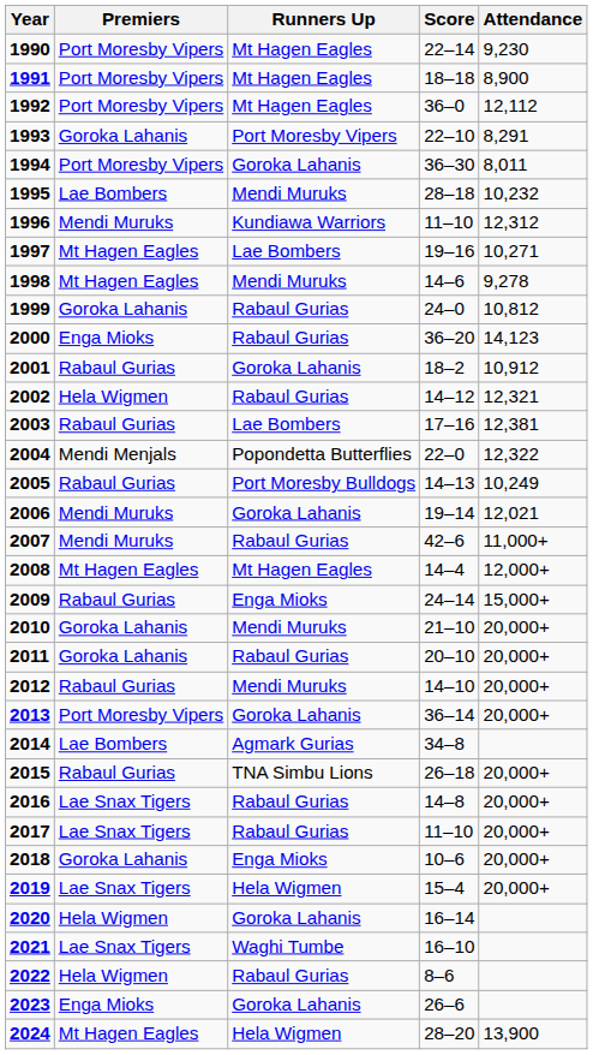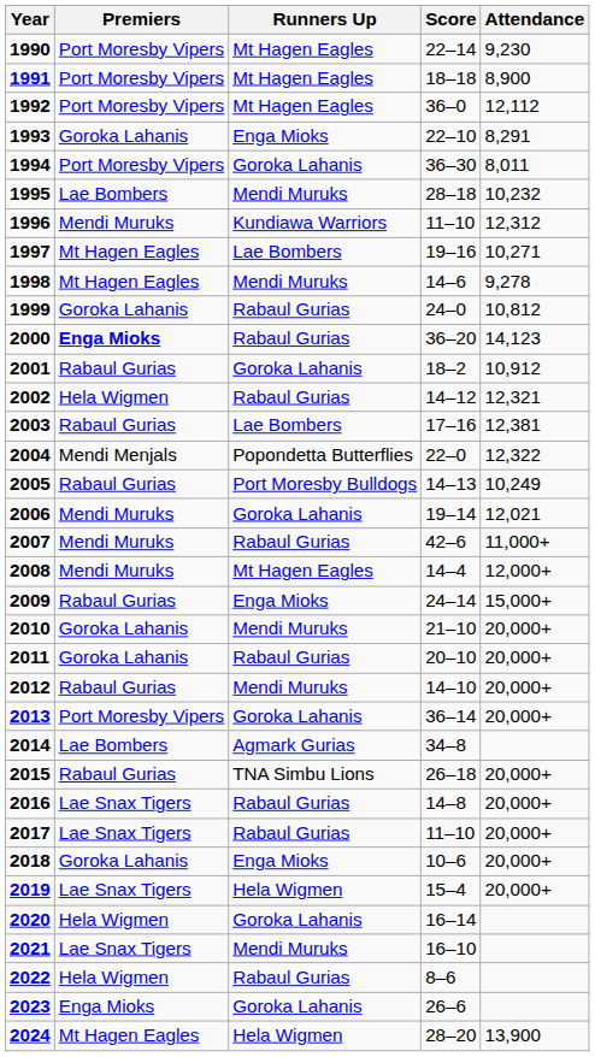1993 | Runners Up: Port Moresby Vipers -> Enga Mioks
2000 | Premiers: normal -> bold
2008 | Premiers: Mt Hagen Eagles -> Mendi Muruks
2021 | Runners Up: Waghi Tumbe -> Mendi Muruks
